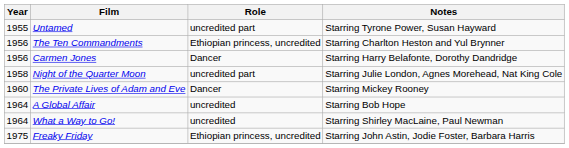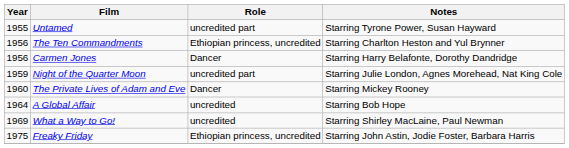Night of the Quarter Moon | Year: 1958 -> 1959
What a Way to Go! | Year: 1964 -> 1969
